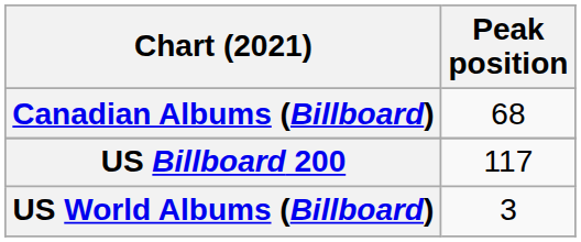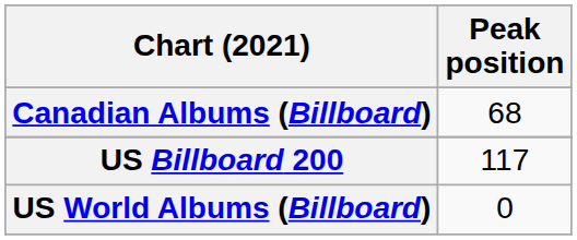US World Albums (Billboard) | Peak position: 3 -> 0
